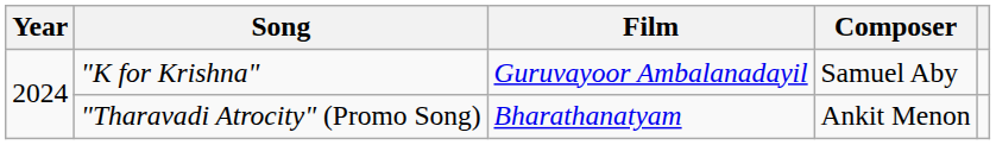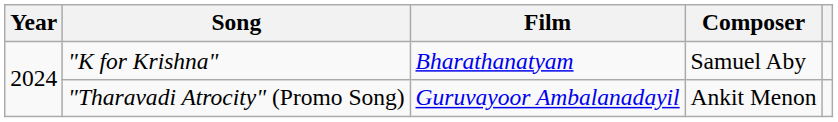"K for Krishna" | Film: Guruvayoor Ambalanadayil -> Bharathanatyam
"Tharavadi Atrocity" (Promo Song) | Film: Bharathanatyam -> Guruvayoor Ambalanadayil
